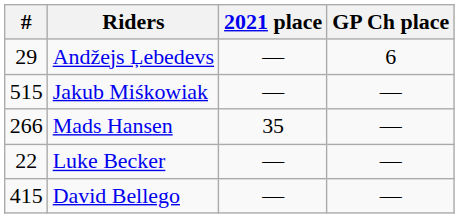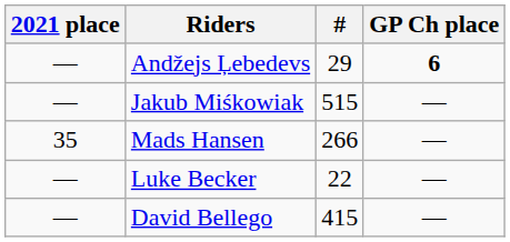columns swapped: # <-> 2021 place
Andžejs Ļebedevs | GP Ch place: normal -> bold
